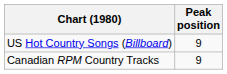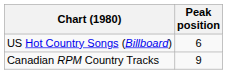US Hot Country Songs (Billboard) | Peak position: 9 -> 6
